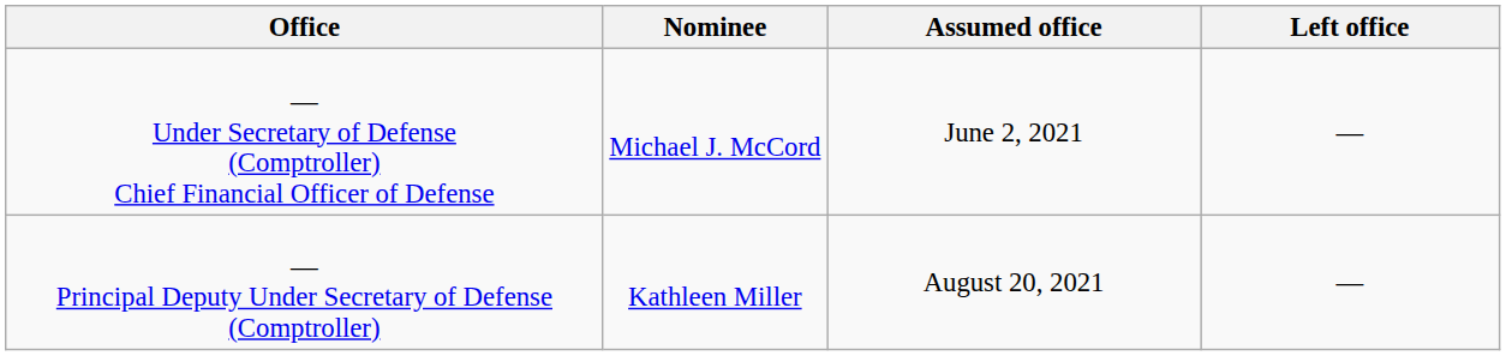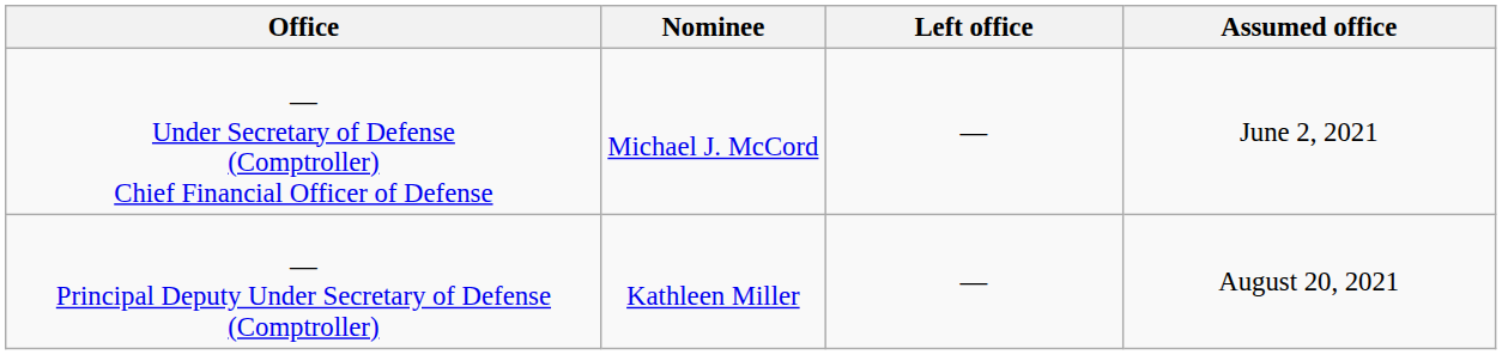columns swapped: Assumed office <-> Left office
